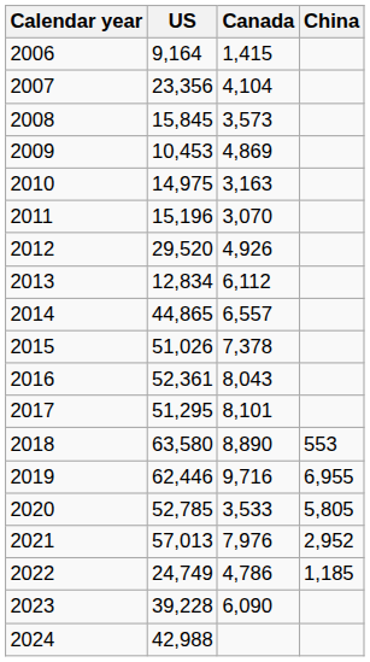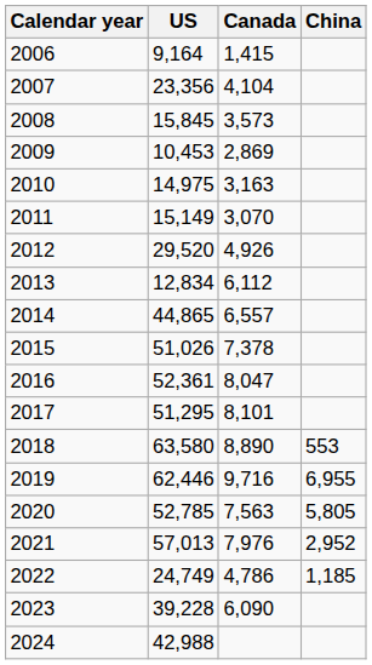2009 | Canada: 4,869 -> 2,869
2011 | US: 15,196 -> 15,149
2016 | Canada: 8,043 -> 8,047
2020 | Canada: 3,533 -> 7,563
